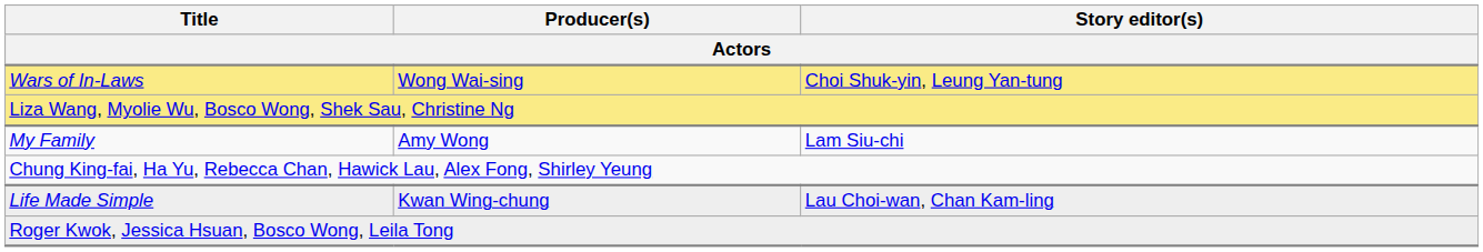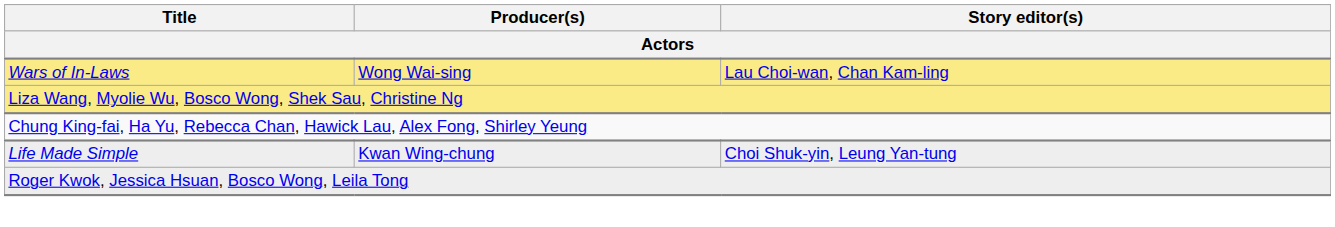Wars of In-Laws | Story editor(s): Choi Shuk-yin, Leung Yan-tung -> Lau Choi-wan, Chan Kam-ling
- row: My Family | Amy Wong | Lam Siu-chi
Life Made Simple | Story editor(s): Lau Choi-wan, Chan Kam-ling -> Choi Shuk-yin, Leung Yan-tung
